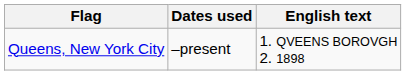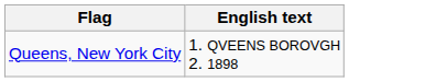- column: Dates used | –present
